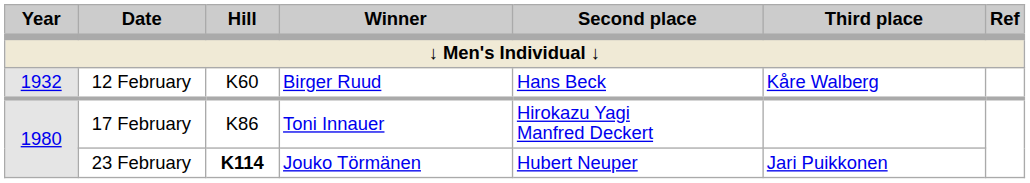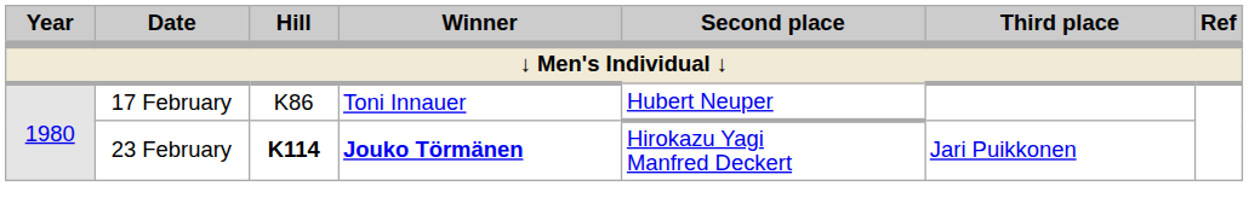- row: 1932 | 12 February | K60 | Birger Ruud | Hans Beck | Kåre Walberg
17 February | Second place: Hirokazu Yagi Manfred Deckert -> Hubert Neuper
23 February | Winner: normal -> bold
23 February | Second place: Hubert Neuper -> Hirokazu Yagi Manfred Deckert
